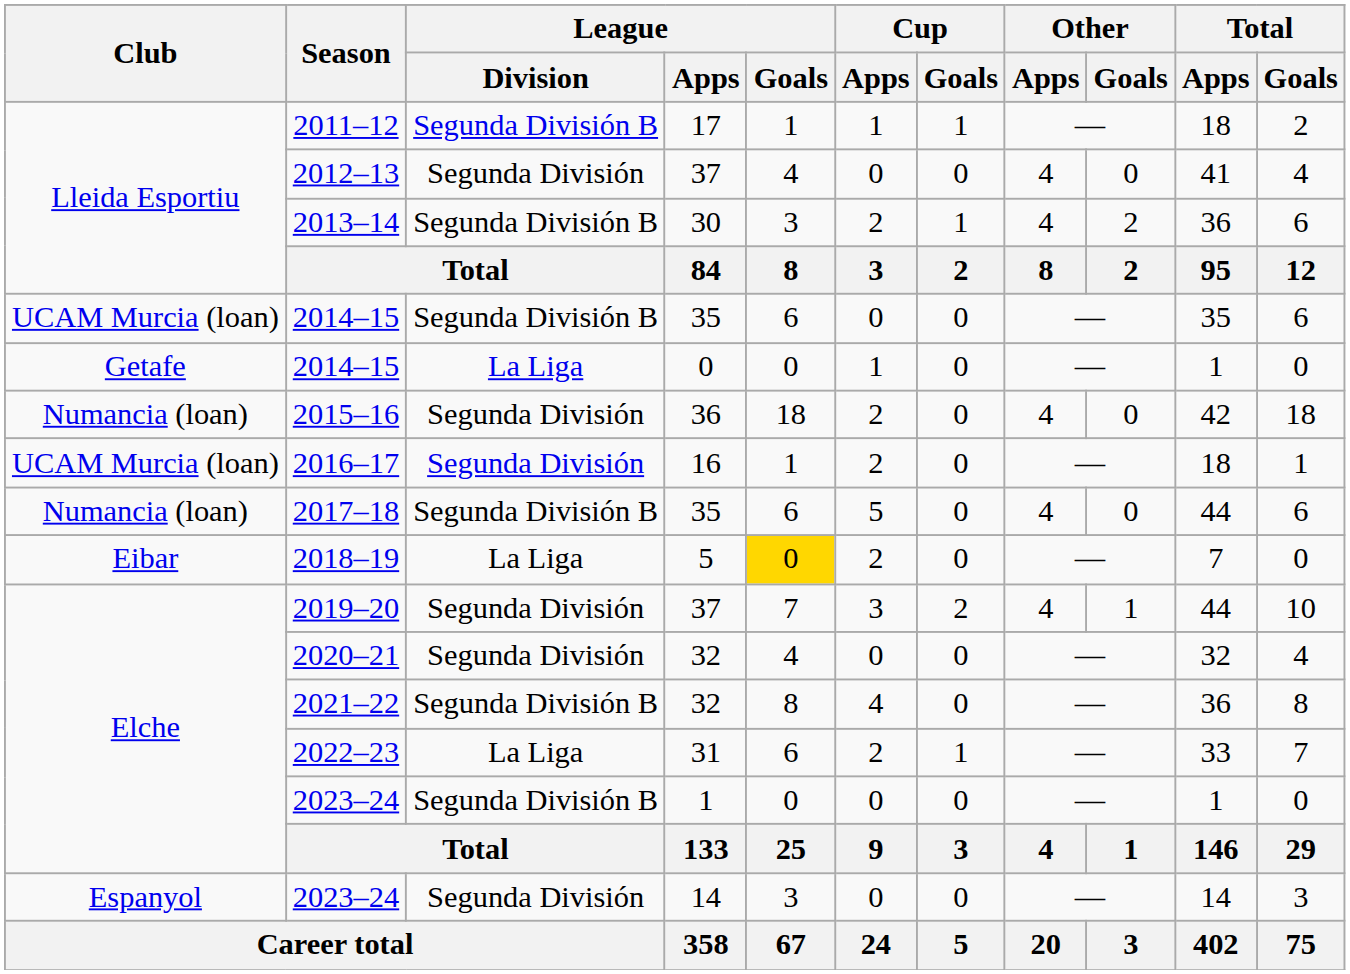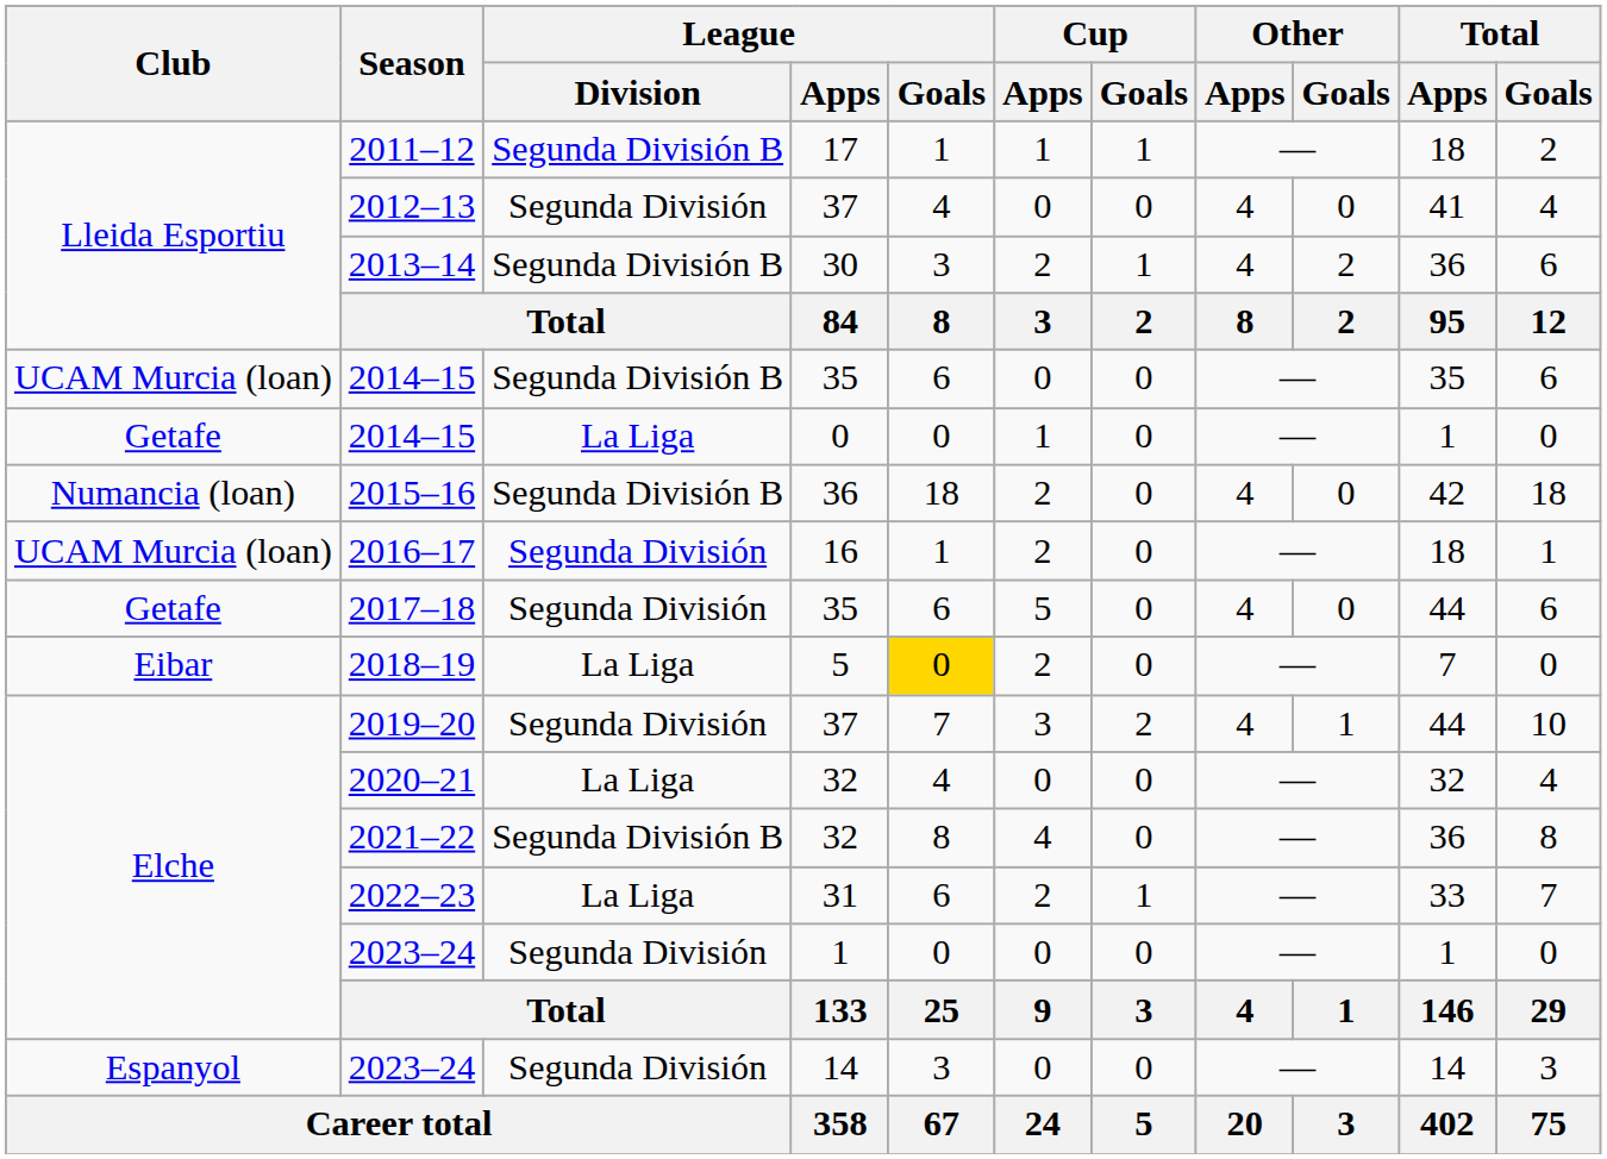2015–16 | League / Division: Segunda División -> Segunda División B
2017–18 | Club: Numancia (loan) -> Getafe
2017–18 | League / Division: Segunda División B -> Segunda División
2020–21 | League / Division: Segunda División -> La Liga
2023–24 / 1 | League / Division: Segunda División B -> Segunda División
